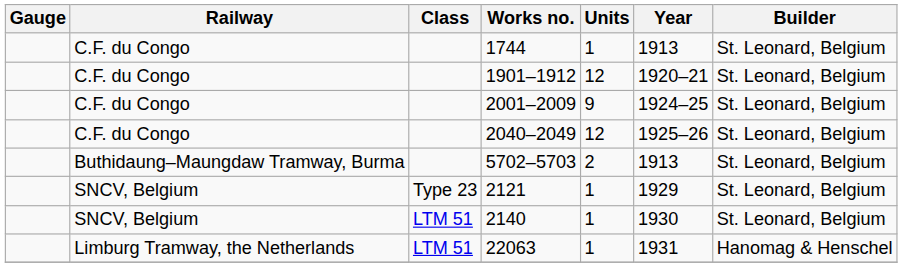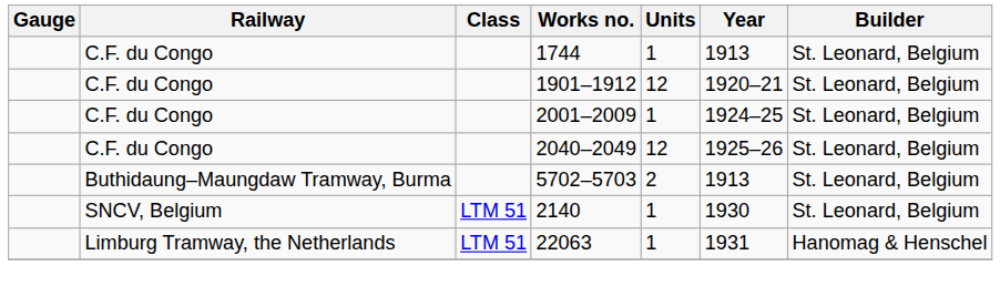2001–2009 | Units: 9 -> 1
- row: SNCV, Belgium | Type 23 | 2121 | 1 | 1929 | St. Leonard, Belgium
